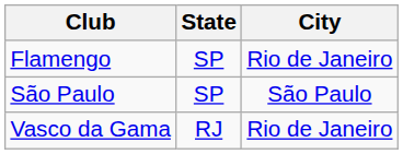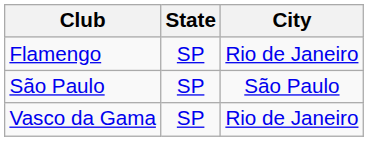Vasco da Gama | State: RJ -> SP
